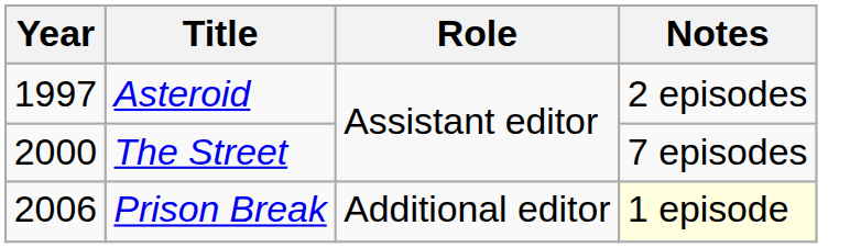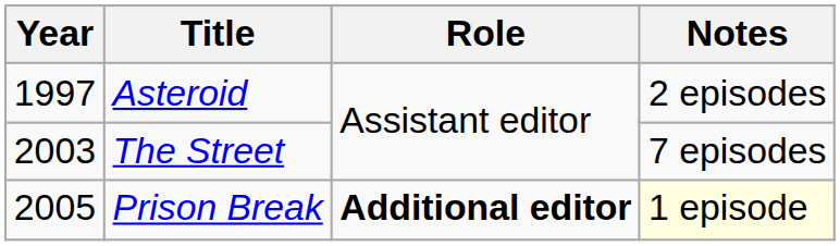The Street | Year: 2000 -> 2003
Prison Break | Year: 2006 -> 2005
Prison Break | Role: normal -> bold
